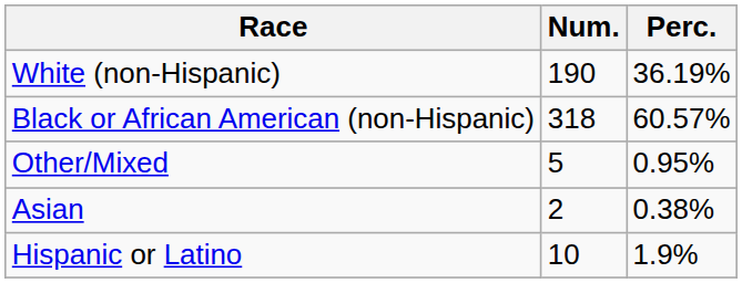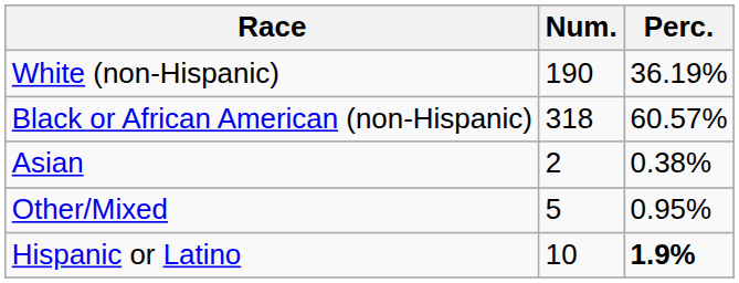rows swapped: Asian <-> Other/Mixed
Hispanic or Latino | Perc.: normal -> bold
